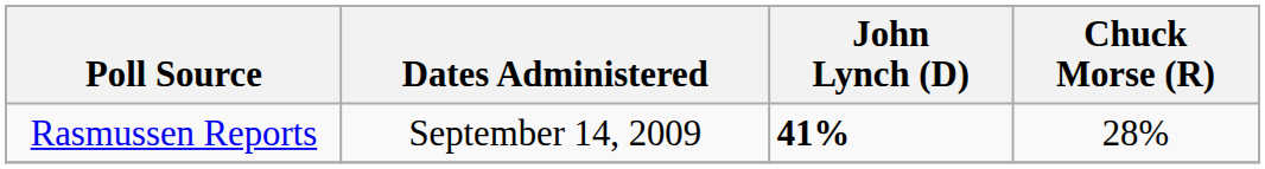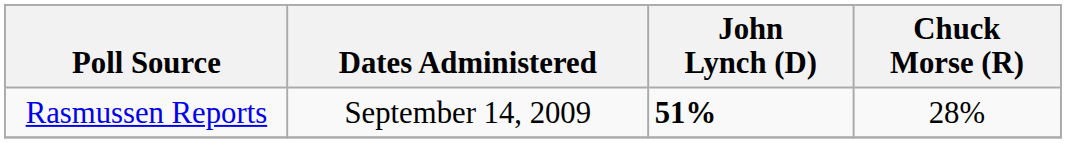Rasmussen Reports | John Lynch (D): 41% -> 51%
